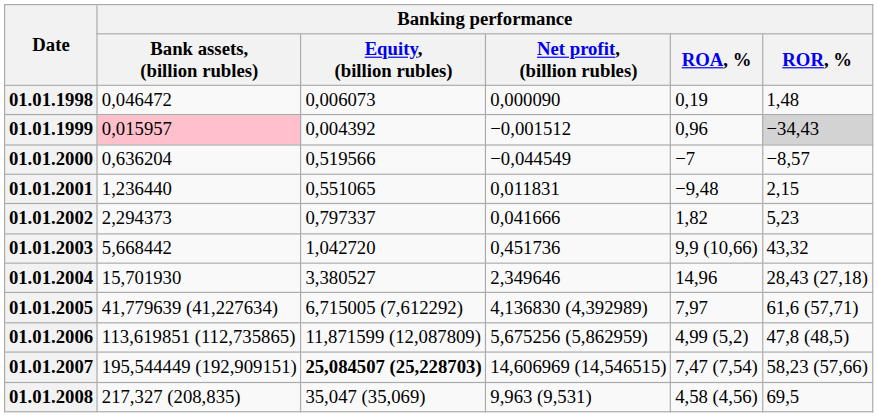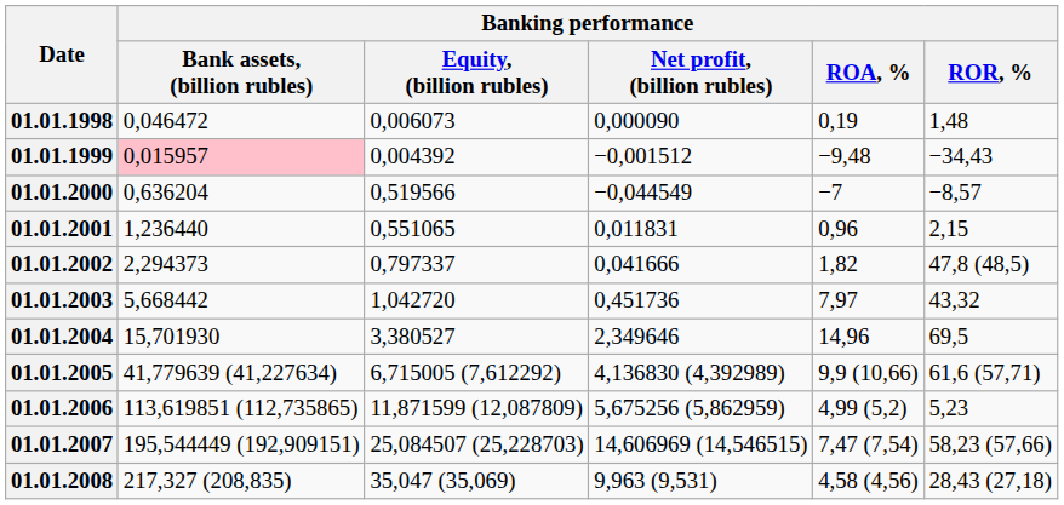01.01.1999 | Banking performance / ROA, %: 0,96 -> −9,48
01.01.1999 | Banking performance / ROR, %: lightgrey background -> no background
01.01.2001 | Banking performance / ROA, %: −9,48 -> 0,96
01.01.2002 | Banking performance / ROR, %: 5,23 -> 47,8 (48,5)
01.01.2003 | Banking performance / ROA, %: 9,9 (10,66) -> 7,97
01.01.2004 | Banking performance / ROR, %: 28,43 (27,18) -> 69,5
01.01.2005 | Banking performance / ROA, %: 7,97 -> 9,9 (10,66)
01.01.2006 | Banking performance / ROR, %: 47,8 (48,5) -> 5,23
01.01.2007 | Banking performance / Equity, (billion rubles): bold -> normal
01.01.2008 | Banking performance / ROR, %: 69,5 -> 28,43 (27,18)
